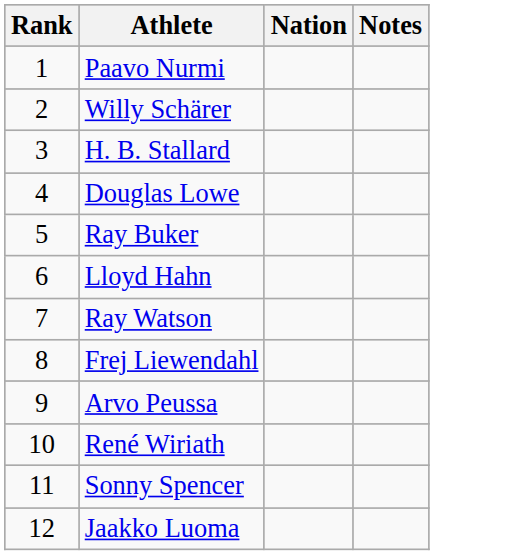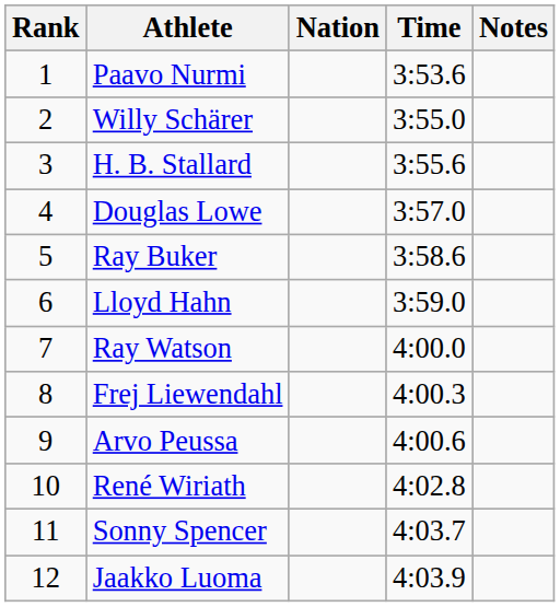+ column: Time | 3:53.6 | 3:55.0 | 3:55.6 | 3:57.0 | 3:58.6 | 3:59.0 | 4:00.0 | 4:00.3 | 4:00.6 | 4:02.8 | 4:03.7 | 4:03.9
